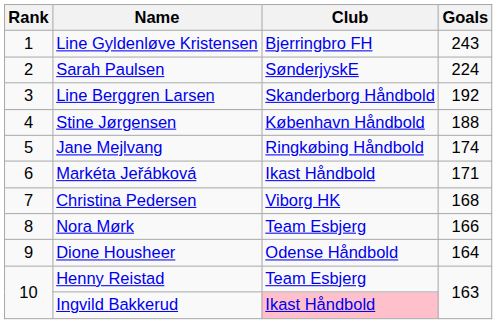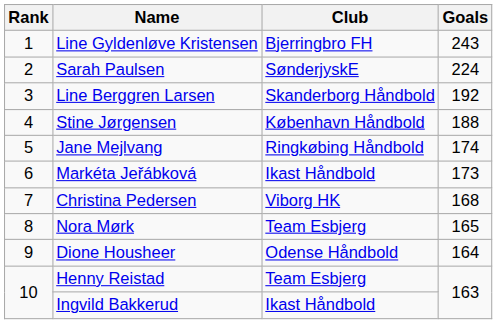Markéta Jeřábková | Goals: 171 -> 173
Nora Mørk | Goals: 166 -> 165
Ingvild Bakkerud | Club: pink background -> no background
